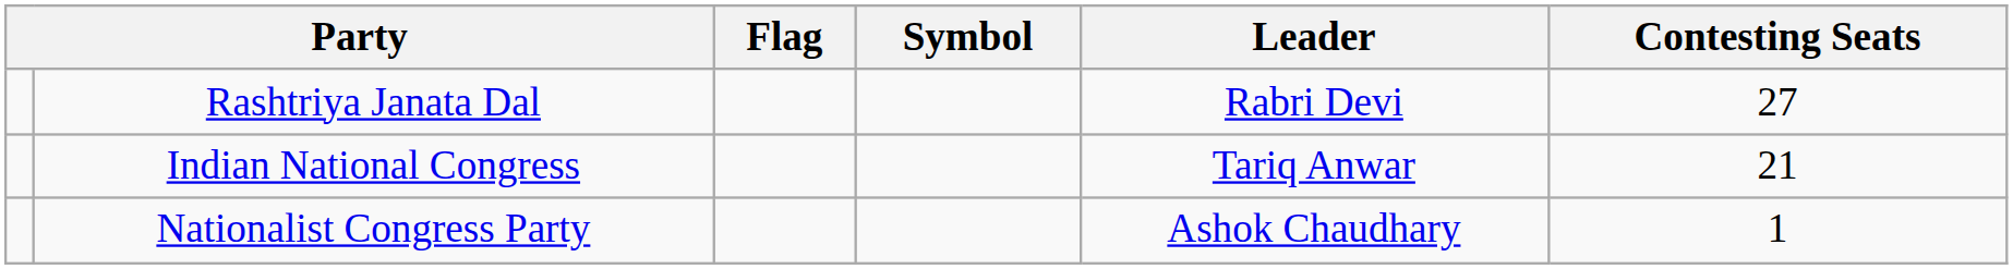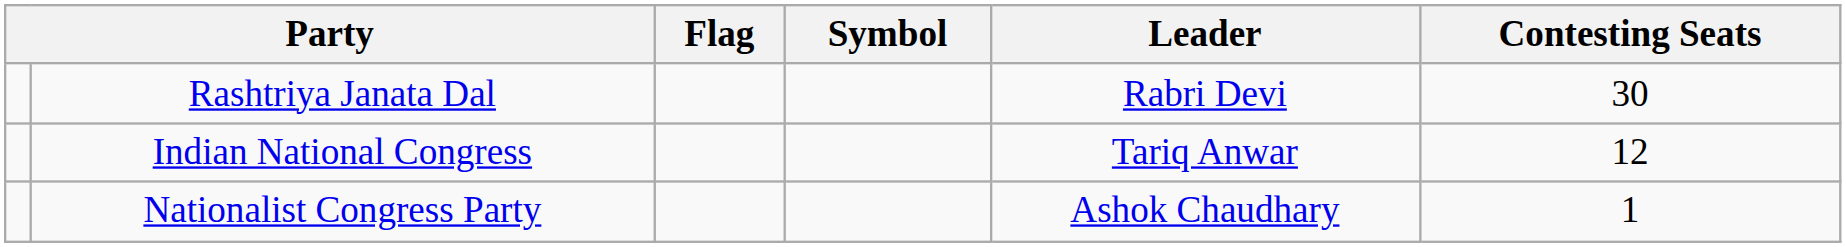Rashtriya Janata Dal | Contesting Seats: 27 -> 30
Indian National Congress | Contesting Seats: 21 -> 12
